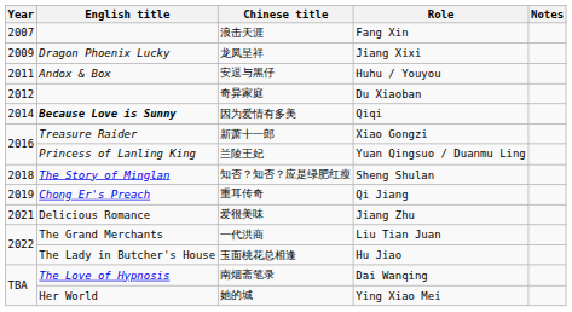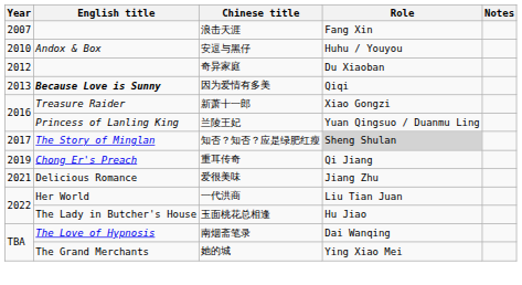- row: 2009 | Dragon Phoenix Lucky | 龙凤呈祥 | Jiang Xixi
安逗与黑仔 | Year: 2011 -> 2010
因为爱情有多美 | Year: 2014 -> 2013
知否？知否？应是绿肥红瘦 | Year: 2018 -> 2017
知否？知否？应是绿肥红瘦 | Role: no background -> lightgrey background
一代洪商 | English title: The Grand Merchants -> Her World
她的城 | English title: Her World -> The Grand Merchants
